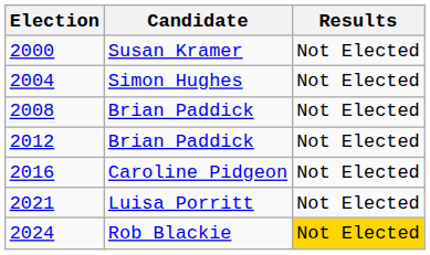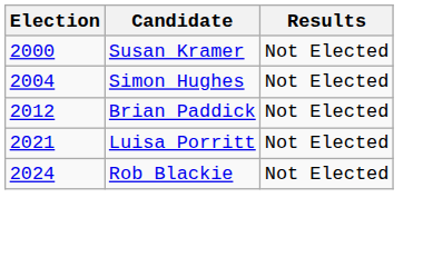- row: 2008 | Brian Paddick | Not Elected
- row: 2016 | Caroline Pidgeon | Not Elected
2024 | Results: gold background -> no background
